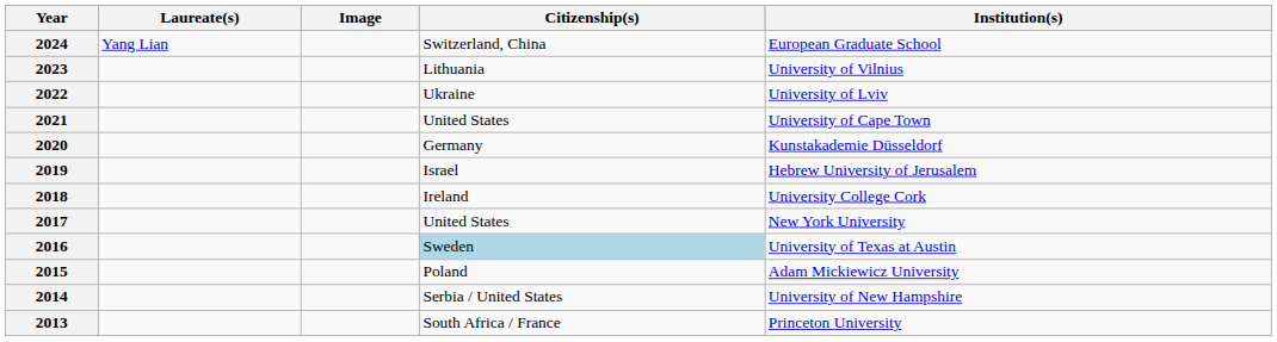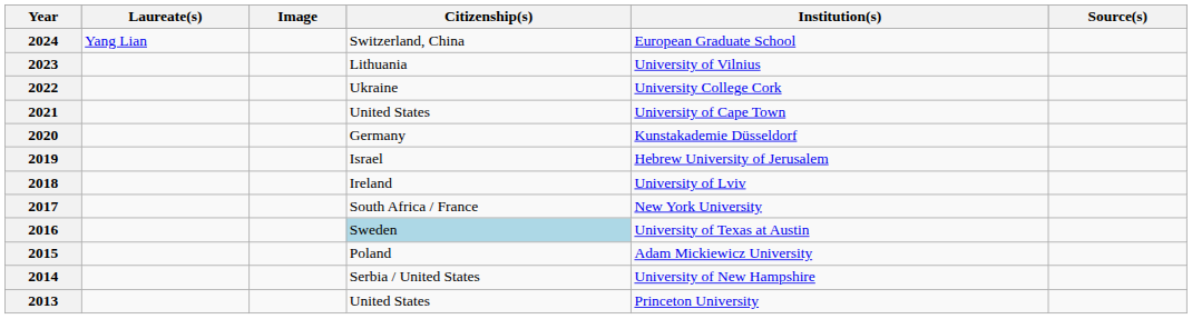+ column: Source(s)
2022 | Institution(s): University of Lviv -> University College Cork
2018 | Institution(s): University College Cork -> University of Lviv
2017 | Citizenship(s): United States -> South Africa / France
2013 | Citizenship(s): South Africa / France -> United States
